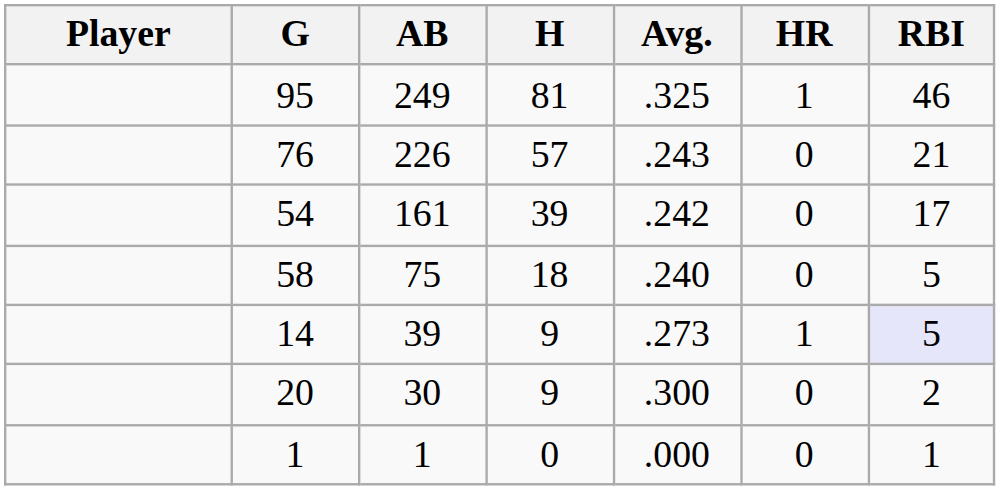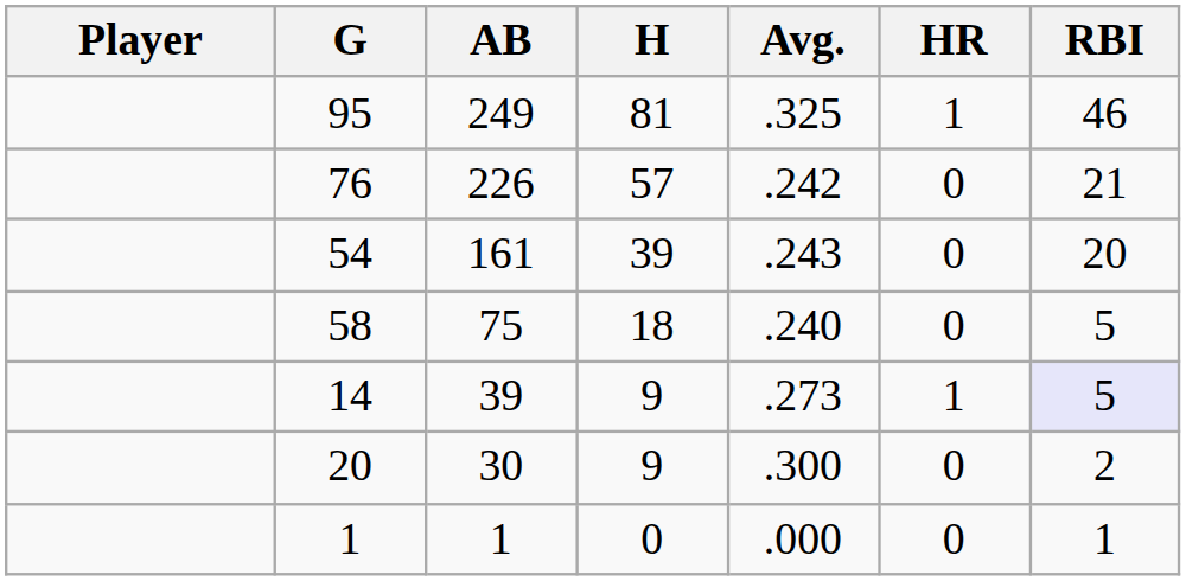76 | Avg.: .243 -> .242
54 | Avg.: .242 -> .243
54 | RBI: 17 -> 20
